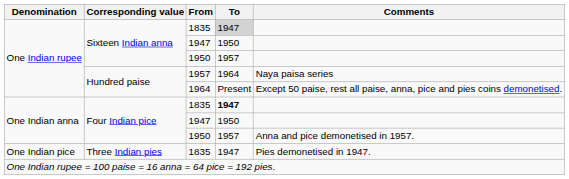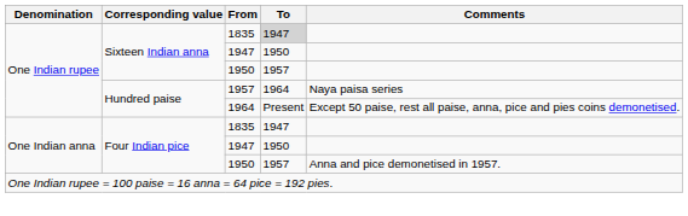Four Indian pice / 1835 | To: bold -> normal
- row: One Indian pice | Three Indian pies | 1835 | 1947 | Pies demonetised in 1947.
